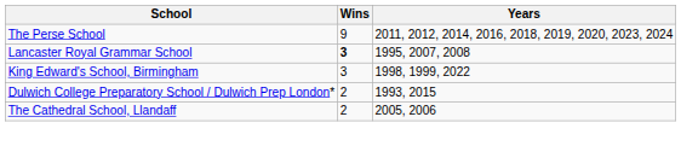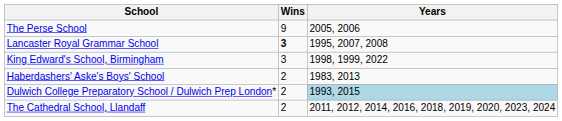The Perse School | Years: 2011, 2012, 2014, 2016, 2018, 2019, 2020, 2023, 2024 -> 2005, 2006
+ row: Haberdashers' Aske's Boys' School | 2 | 1983, 2013
Dulwich College Preparatory School / Dulwich Prep London* | Years: no background -> lightblue background
The Cathedral School, Llandaff | Years: 2005, 2006 -> 2011, 2012, 2014, 2016, 2018, 2019, 2020, 2023, 2024
